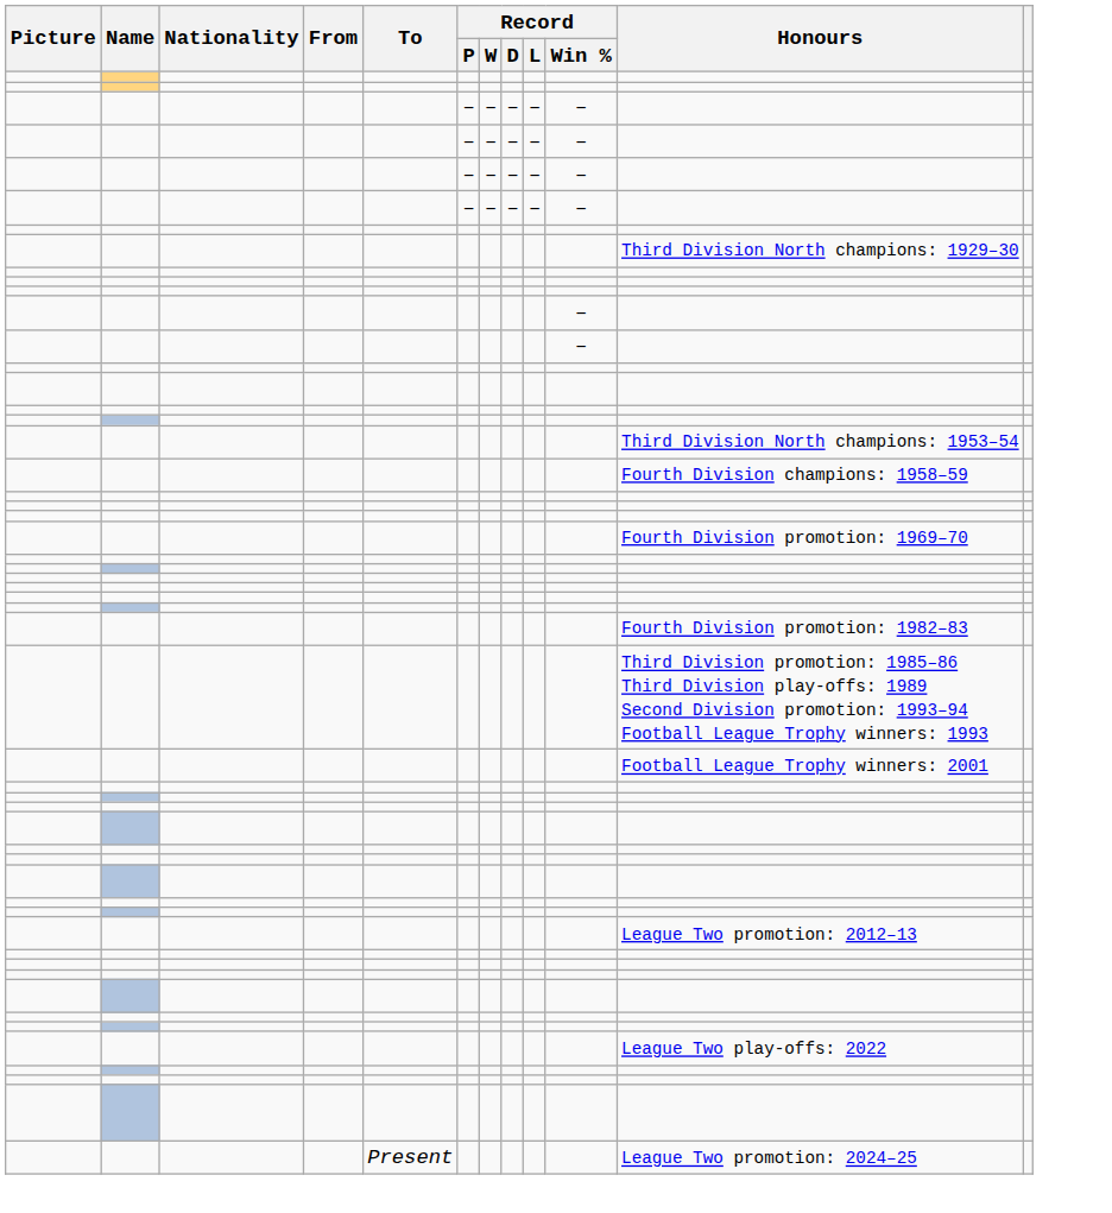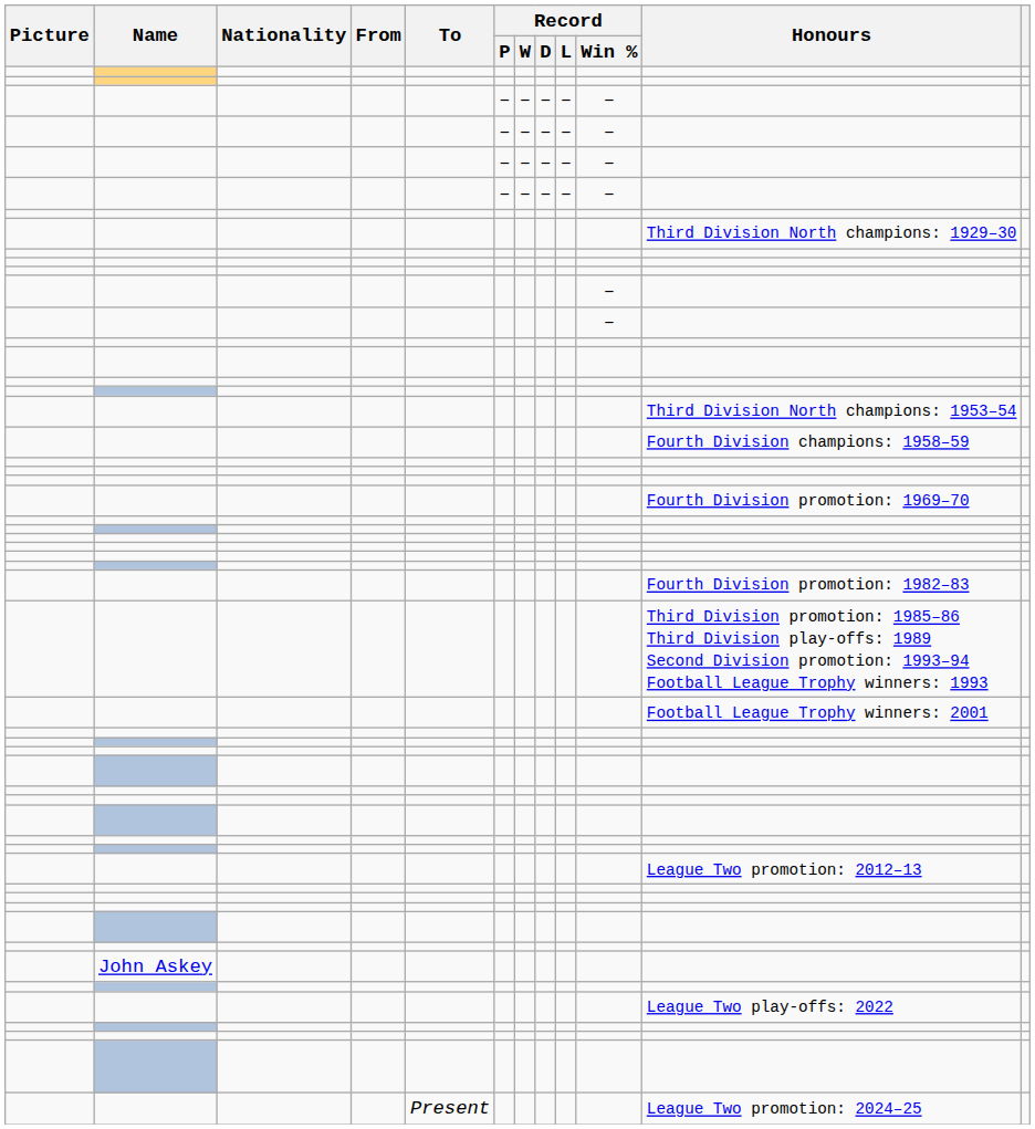+ row: John Askey
